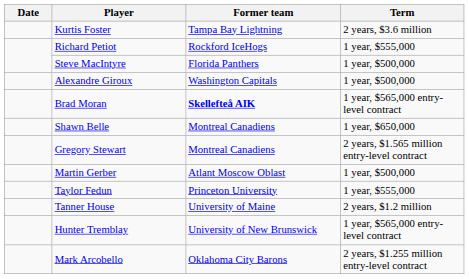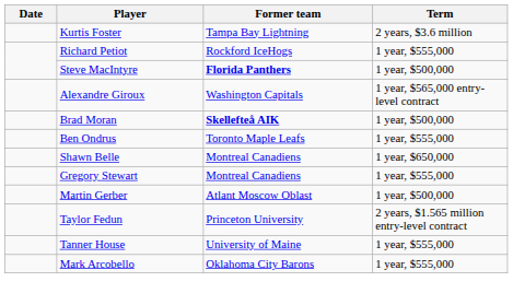Steve MacIntyre | Former team: normal -> bold
Alexandre Giroux | Term: 1 year, $500,000 -> 1 year, $565,000 entry-level contract
Brad Moran | Term: 1 year, $565,000 entry-level contract -> 1 year, $500,000
+ row: Ben Ondrus | Toronto Maple Leafs | 1 year, $555,000
Gregory Stewart | Term: 2 years, $1.565 million entry-level contract -> 1 year, $555,000
Taylor Fedun | Term: 1 year, $555,000 -> 2 years, $1.565 million entry-level contract
Tanner House | Term: 2 years, $1.2 million -> 1 year, $555,000
- row: Hunter Tremblay | University of New Brunswick | 1 year, $565,000 entry-level contract
Mark Arcobello | Term: 2 years, $1.255 million entry-level contract -> 1 year, $555,000
